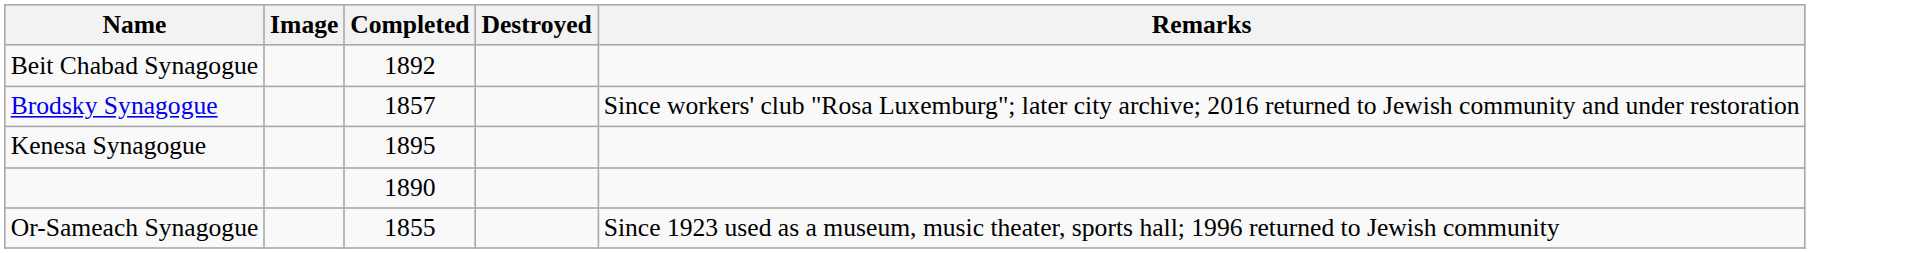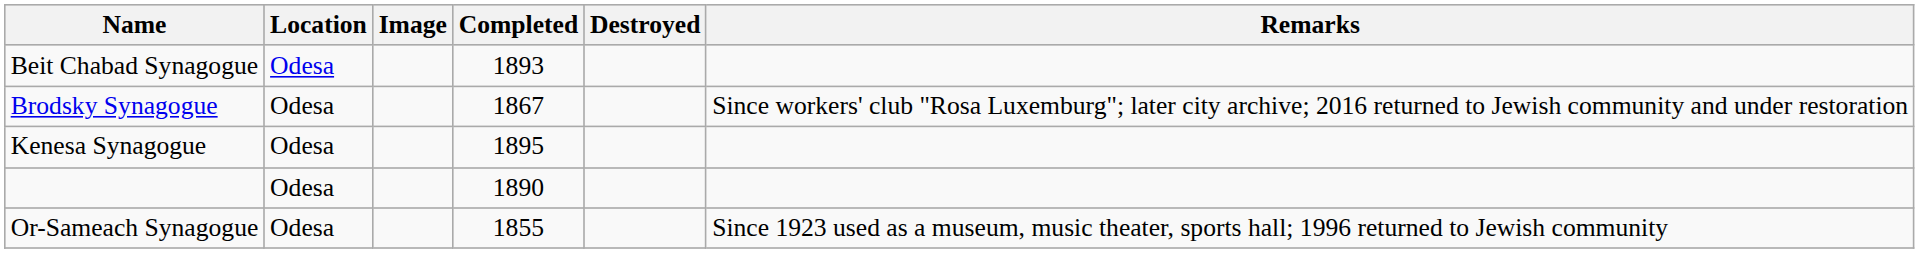+ column: Location | Odesa | Odesa | Odesa | Odesa | Odesa
Beit Chabad Synagogue | Completed: 1892 -> 1893
Brodsky Synagogue | Completed: 1857 -> 1867
